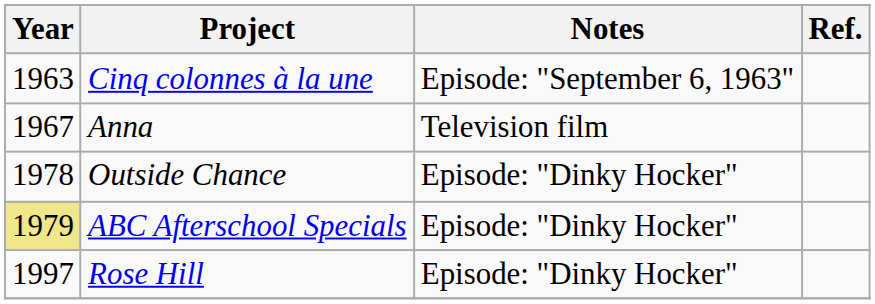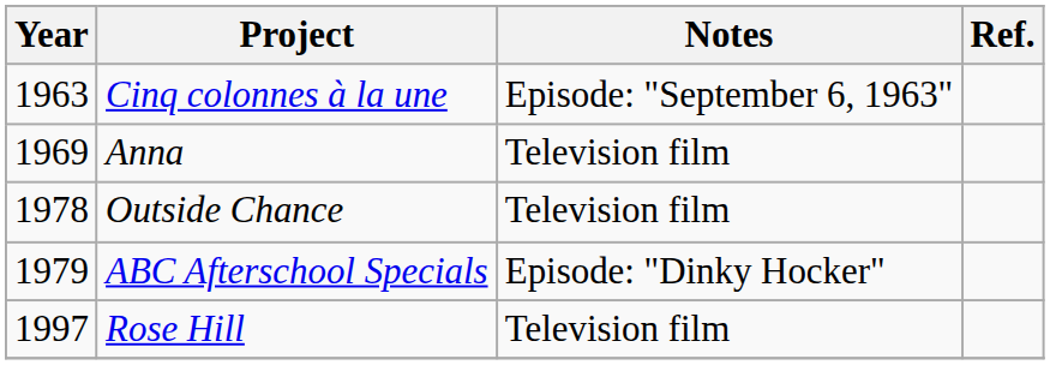Anna | Year: 1967 -> 1969
Outside Chance | Notes: Episode: "Dinky Hocker" -> Television film
ABC Afterschool Specials | Year: khaki background -> no background
Rose Hill | Notes: Episode: "Dinky Hocker" -> Television film
